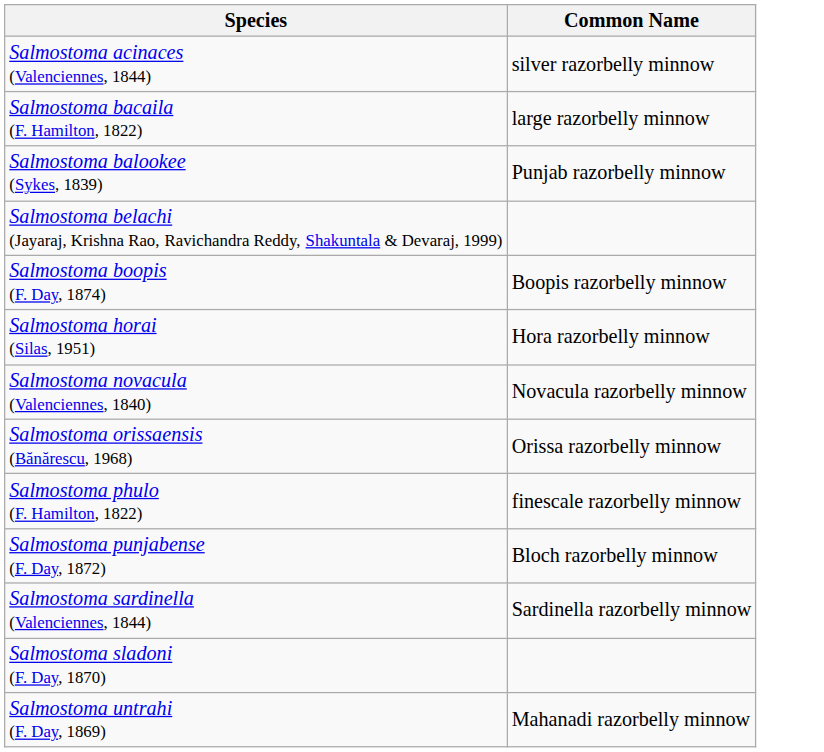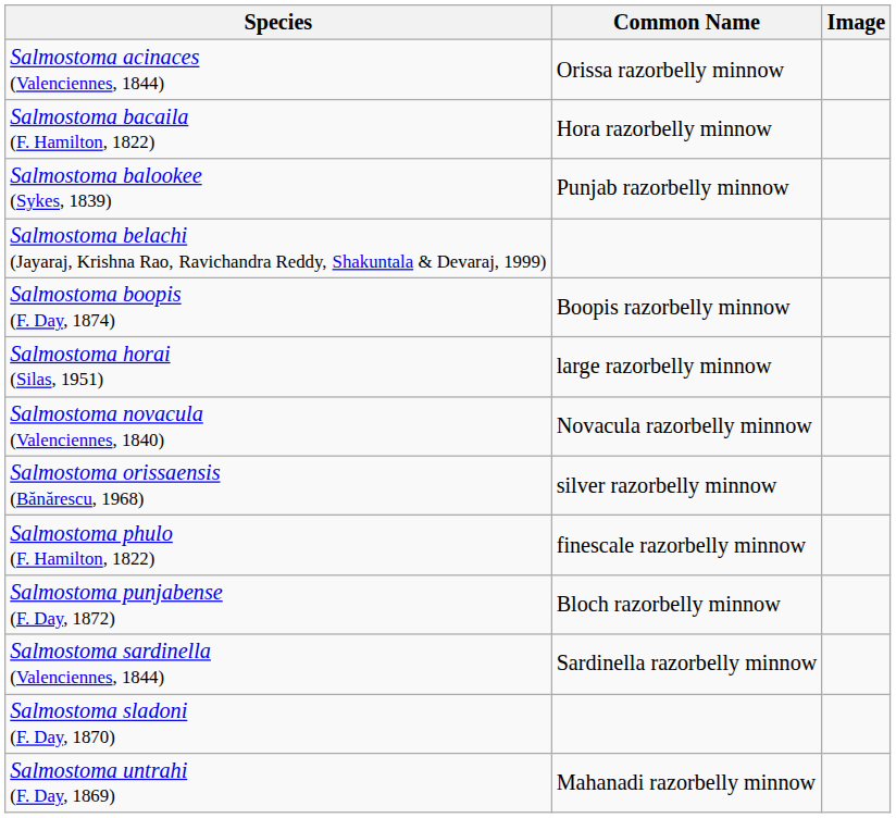+ column: Image
Salmostoma acinaces (Valenciennes, 1844) | Common Name: silver razorbelly minnow -> Orissa razorbelly minnow
Salmostoma bacaila (F. Hamilton, 1822) | Common Name: large razorbelly minnow -> Hora razorbelly minnow
Salmostoma horai (Silas, 1951) | Common Name: Hora razorbelly minnow -> large razorbelly minnow
Salmostoma orissaensis (Bănărescu, 1968) | Common Name: Orissa razorbelly minnow -> silver razorbelly minnow
